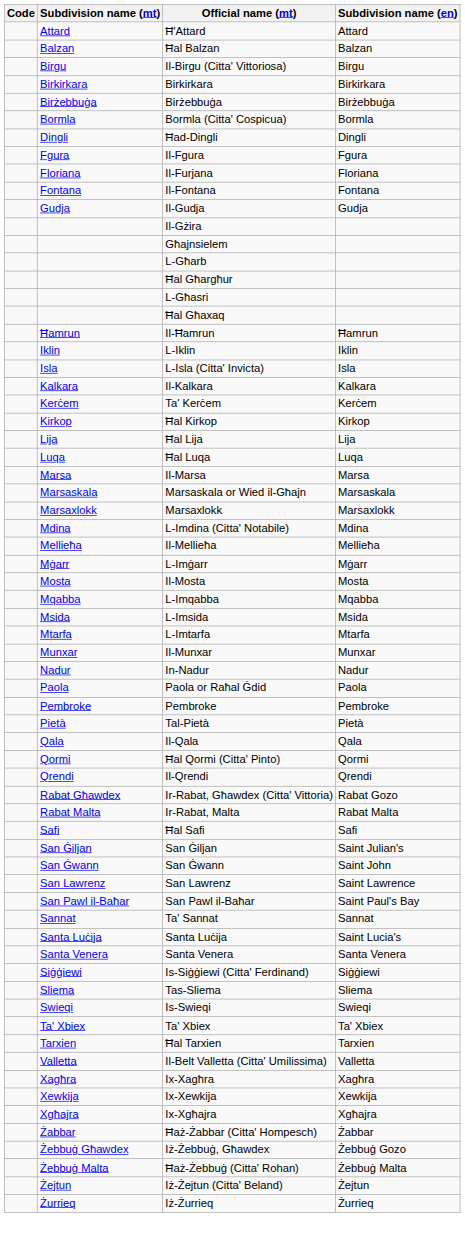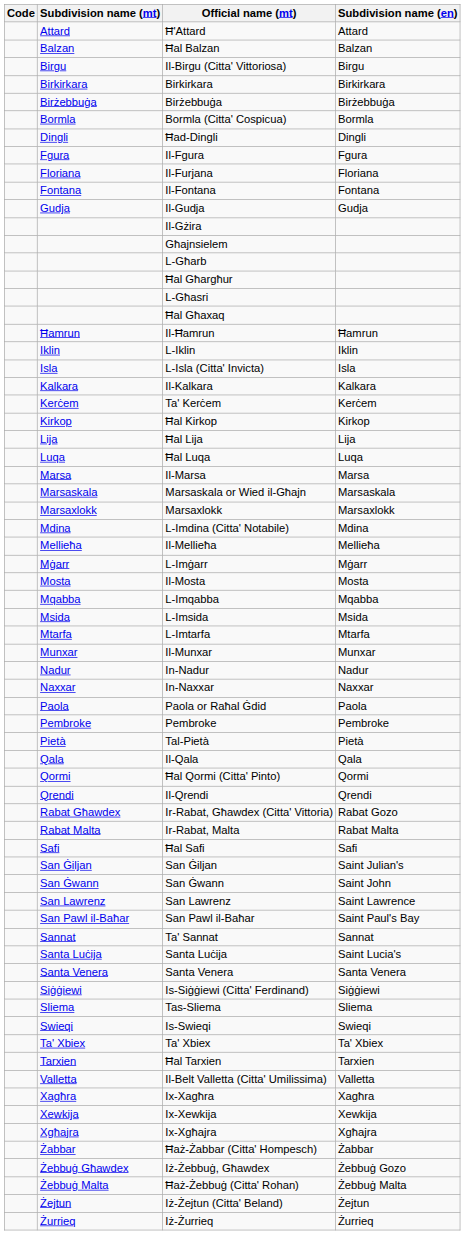+ row: Naxxar | In-Naxxar | Naxxar
